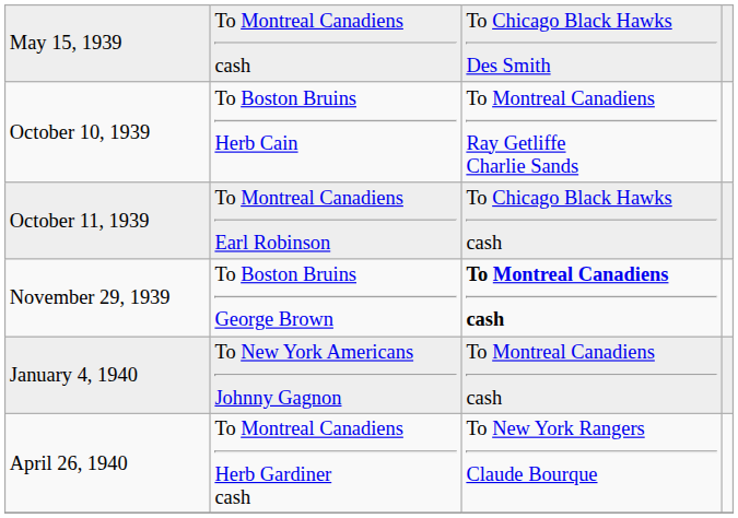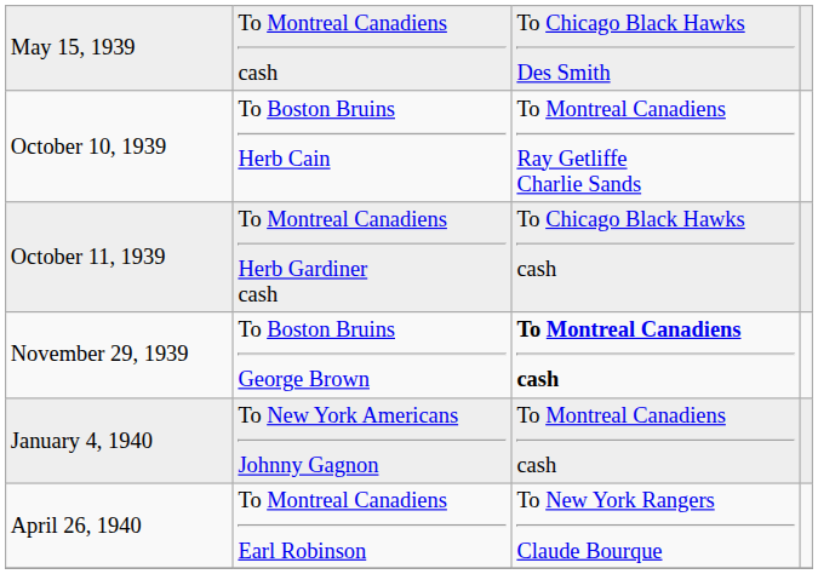October 11, 1939 | column 2: To Montreal Canadiens Earl Robinson -> To Montreal Canadiens Herb Gardiner cash
April 26, 1940 | column 2: To Montreal Canadiens Herb Gardiner cash -> To Montreal Canadiens Earl Robinson
